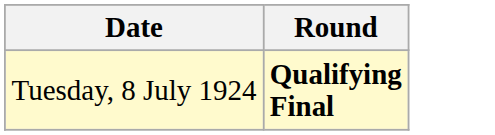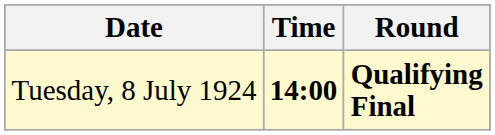+ column: Time | 14:00
